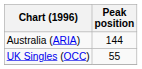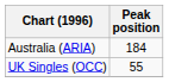Australia (ARIA) | Peak position: 144 -> 184
